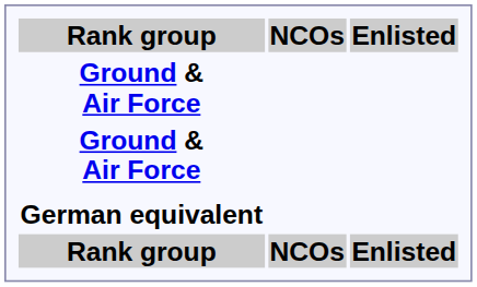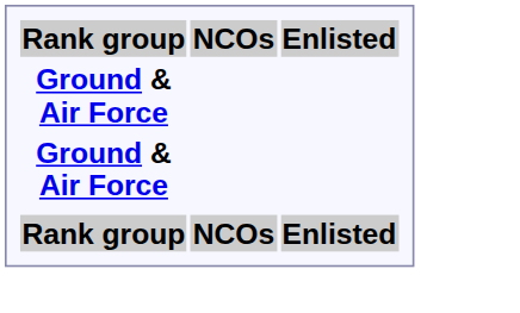- row: German equivalent
